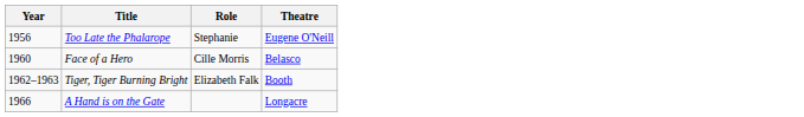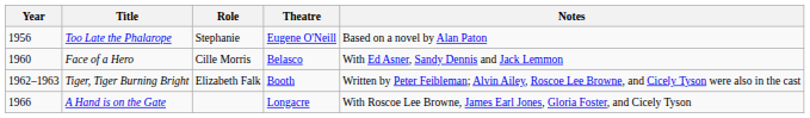+ column: Notes | Based on a novel by Alan Paton | With Ed Asner, Sandy Dennis and Jack Lemmon | Written by Peter Feibleman; Alvin Ailey, Roscoe Lee Browne, and Cicely Tyson were also in the cast | With Roscoe Lee Browne, James Earl Jones, Gloria Foster, and Cicely Tyson
